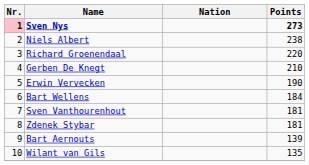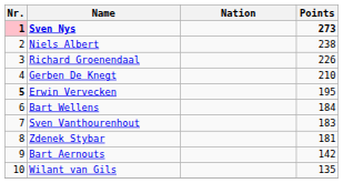Richard Groenendaal | Points: 220 -> 226
Erwin Vervecken | Nr.: normal -> bold
Erwin Vervecken | Points: 190 -> 195
Sven Vanthourenhout | Points: 181 -> 183
Bart Aernouts | Points: 139 -> 142
